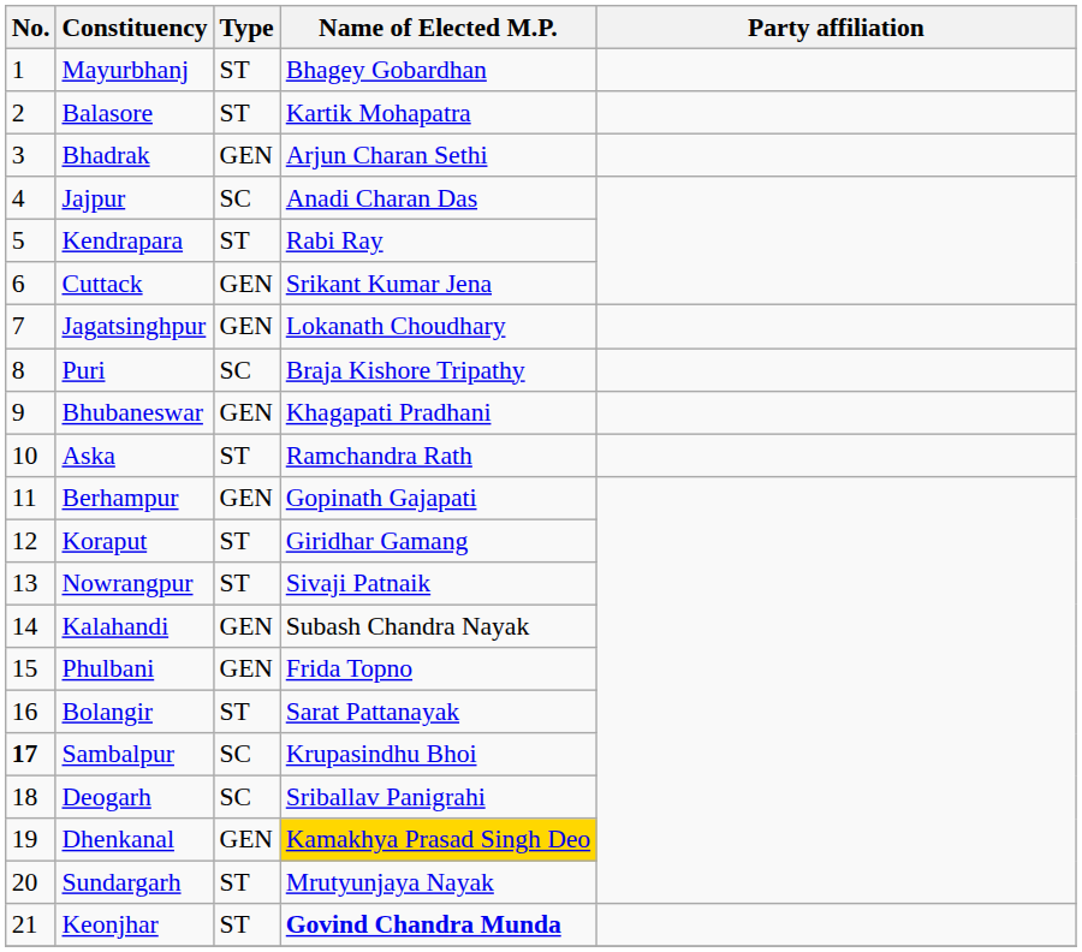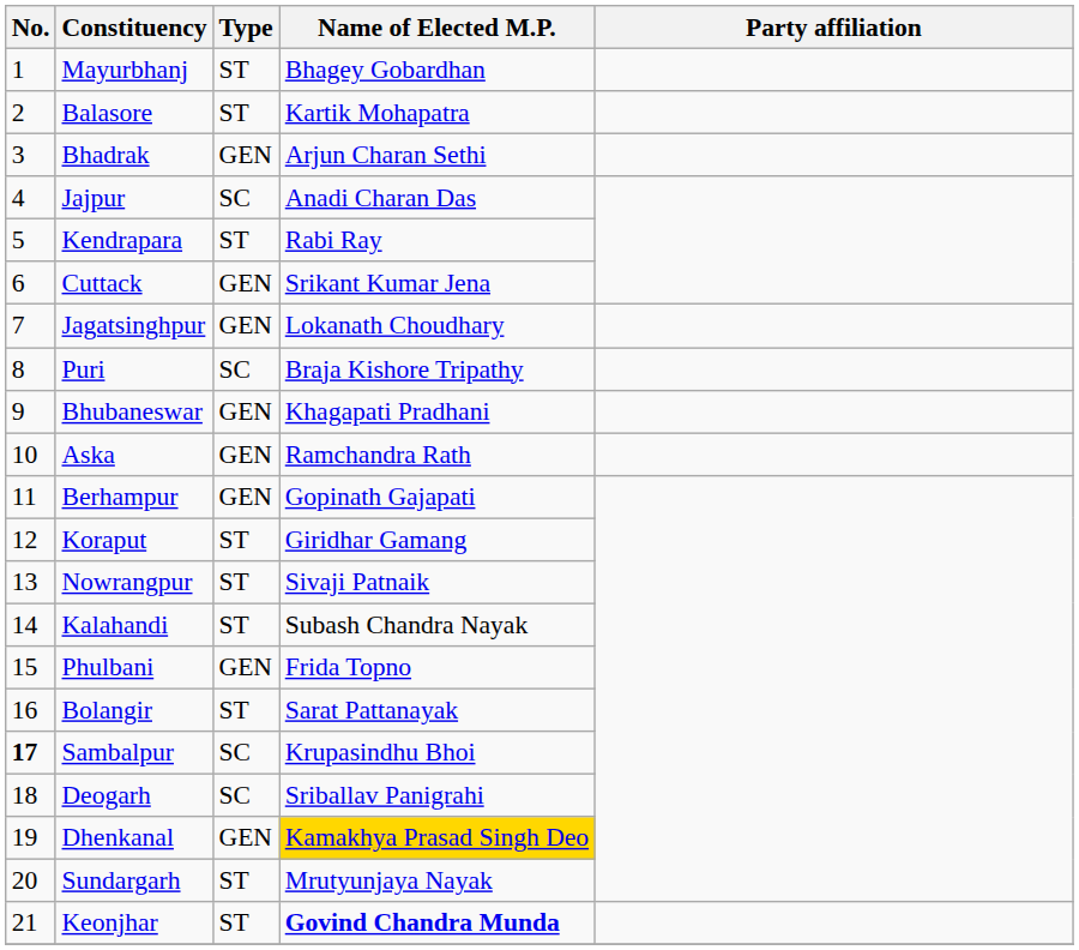Aska | Type: ST -> GEN
Kalahandi | Type: GEN -> ST
